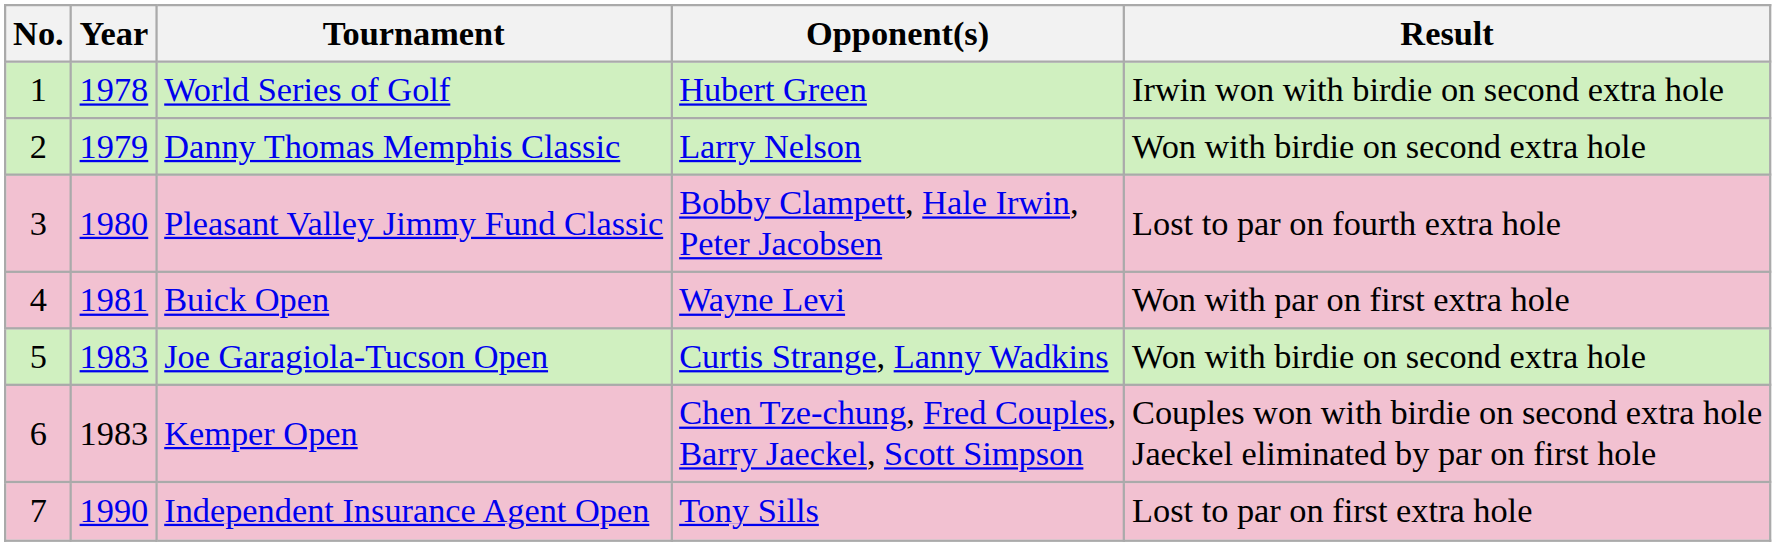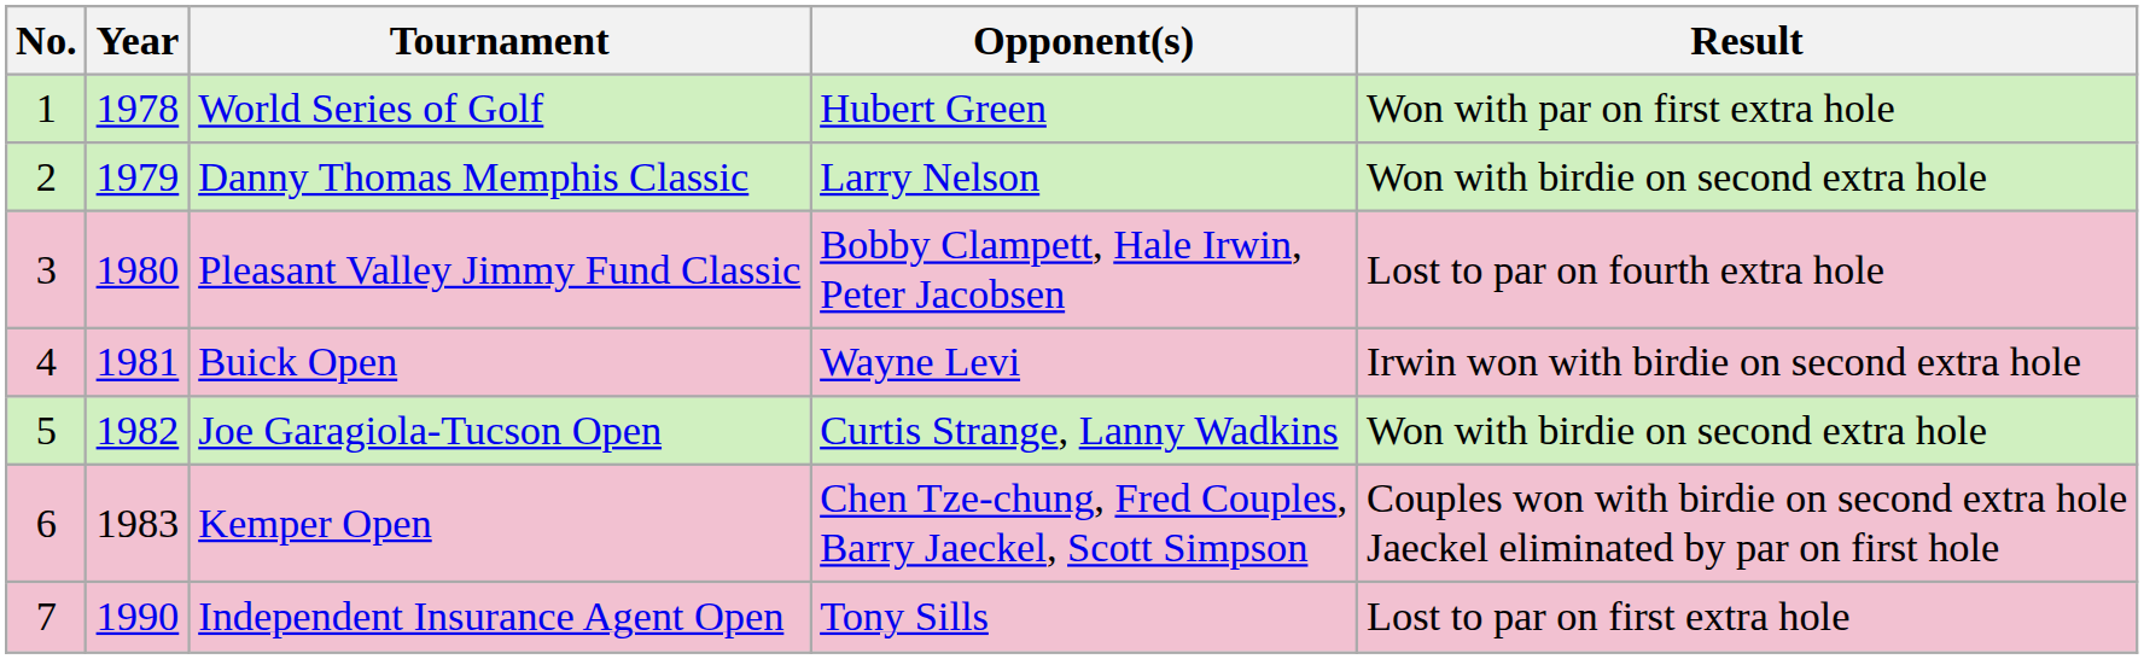World Series of Golf | Result: Irwin won with birdie on second extra hole -> Won with par on first extra hole
Buick Open | Result: Won with par on first extra hole -> Irwin won with birdie on second extra hole
Joe Garagiola-Tucson Open | Year: 1983 -> 1982
